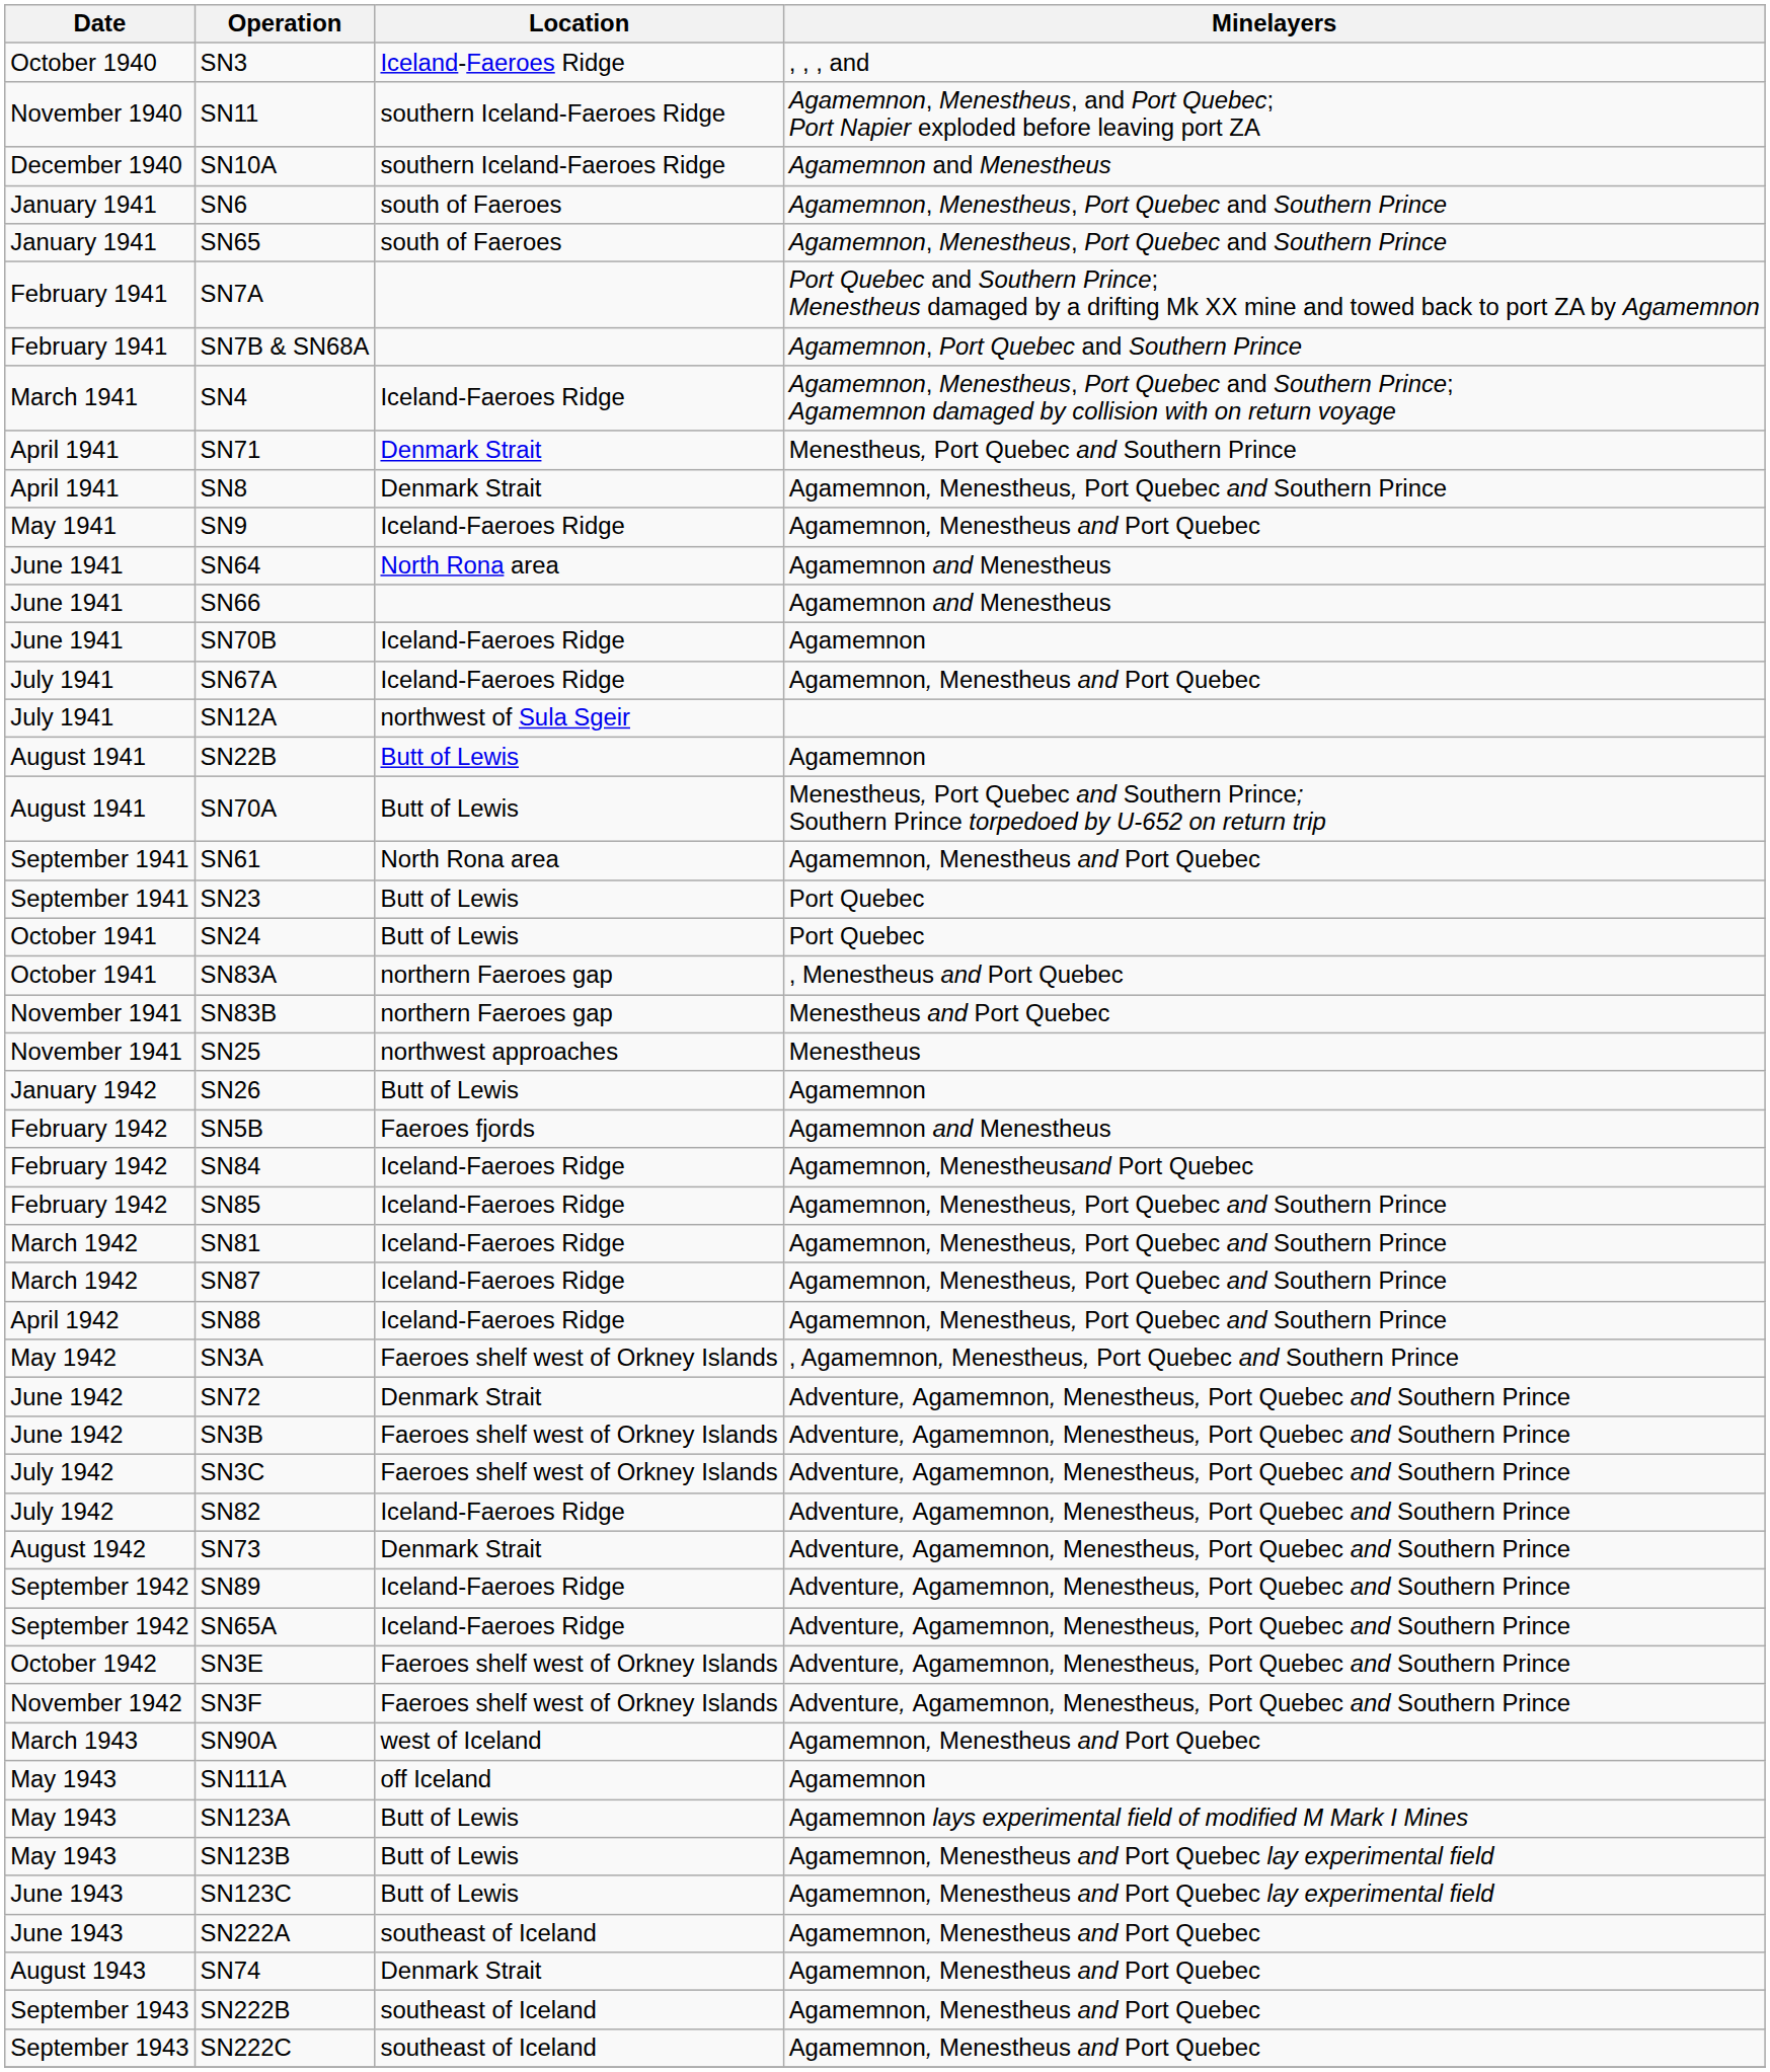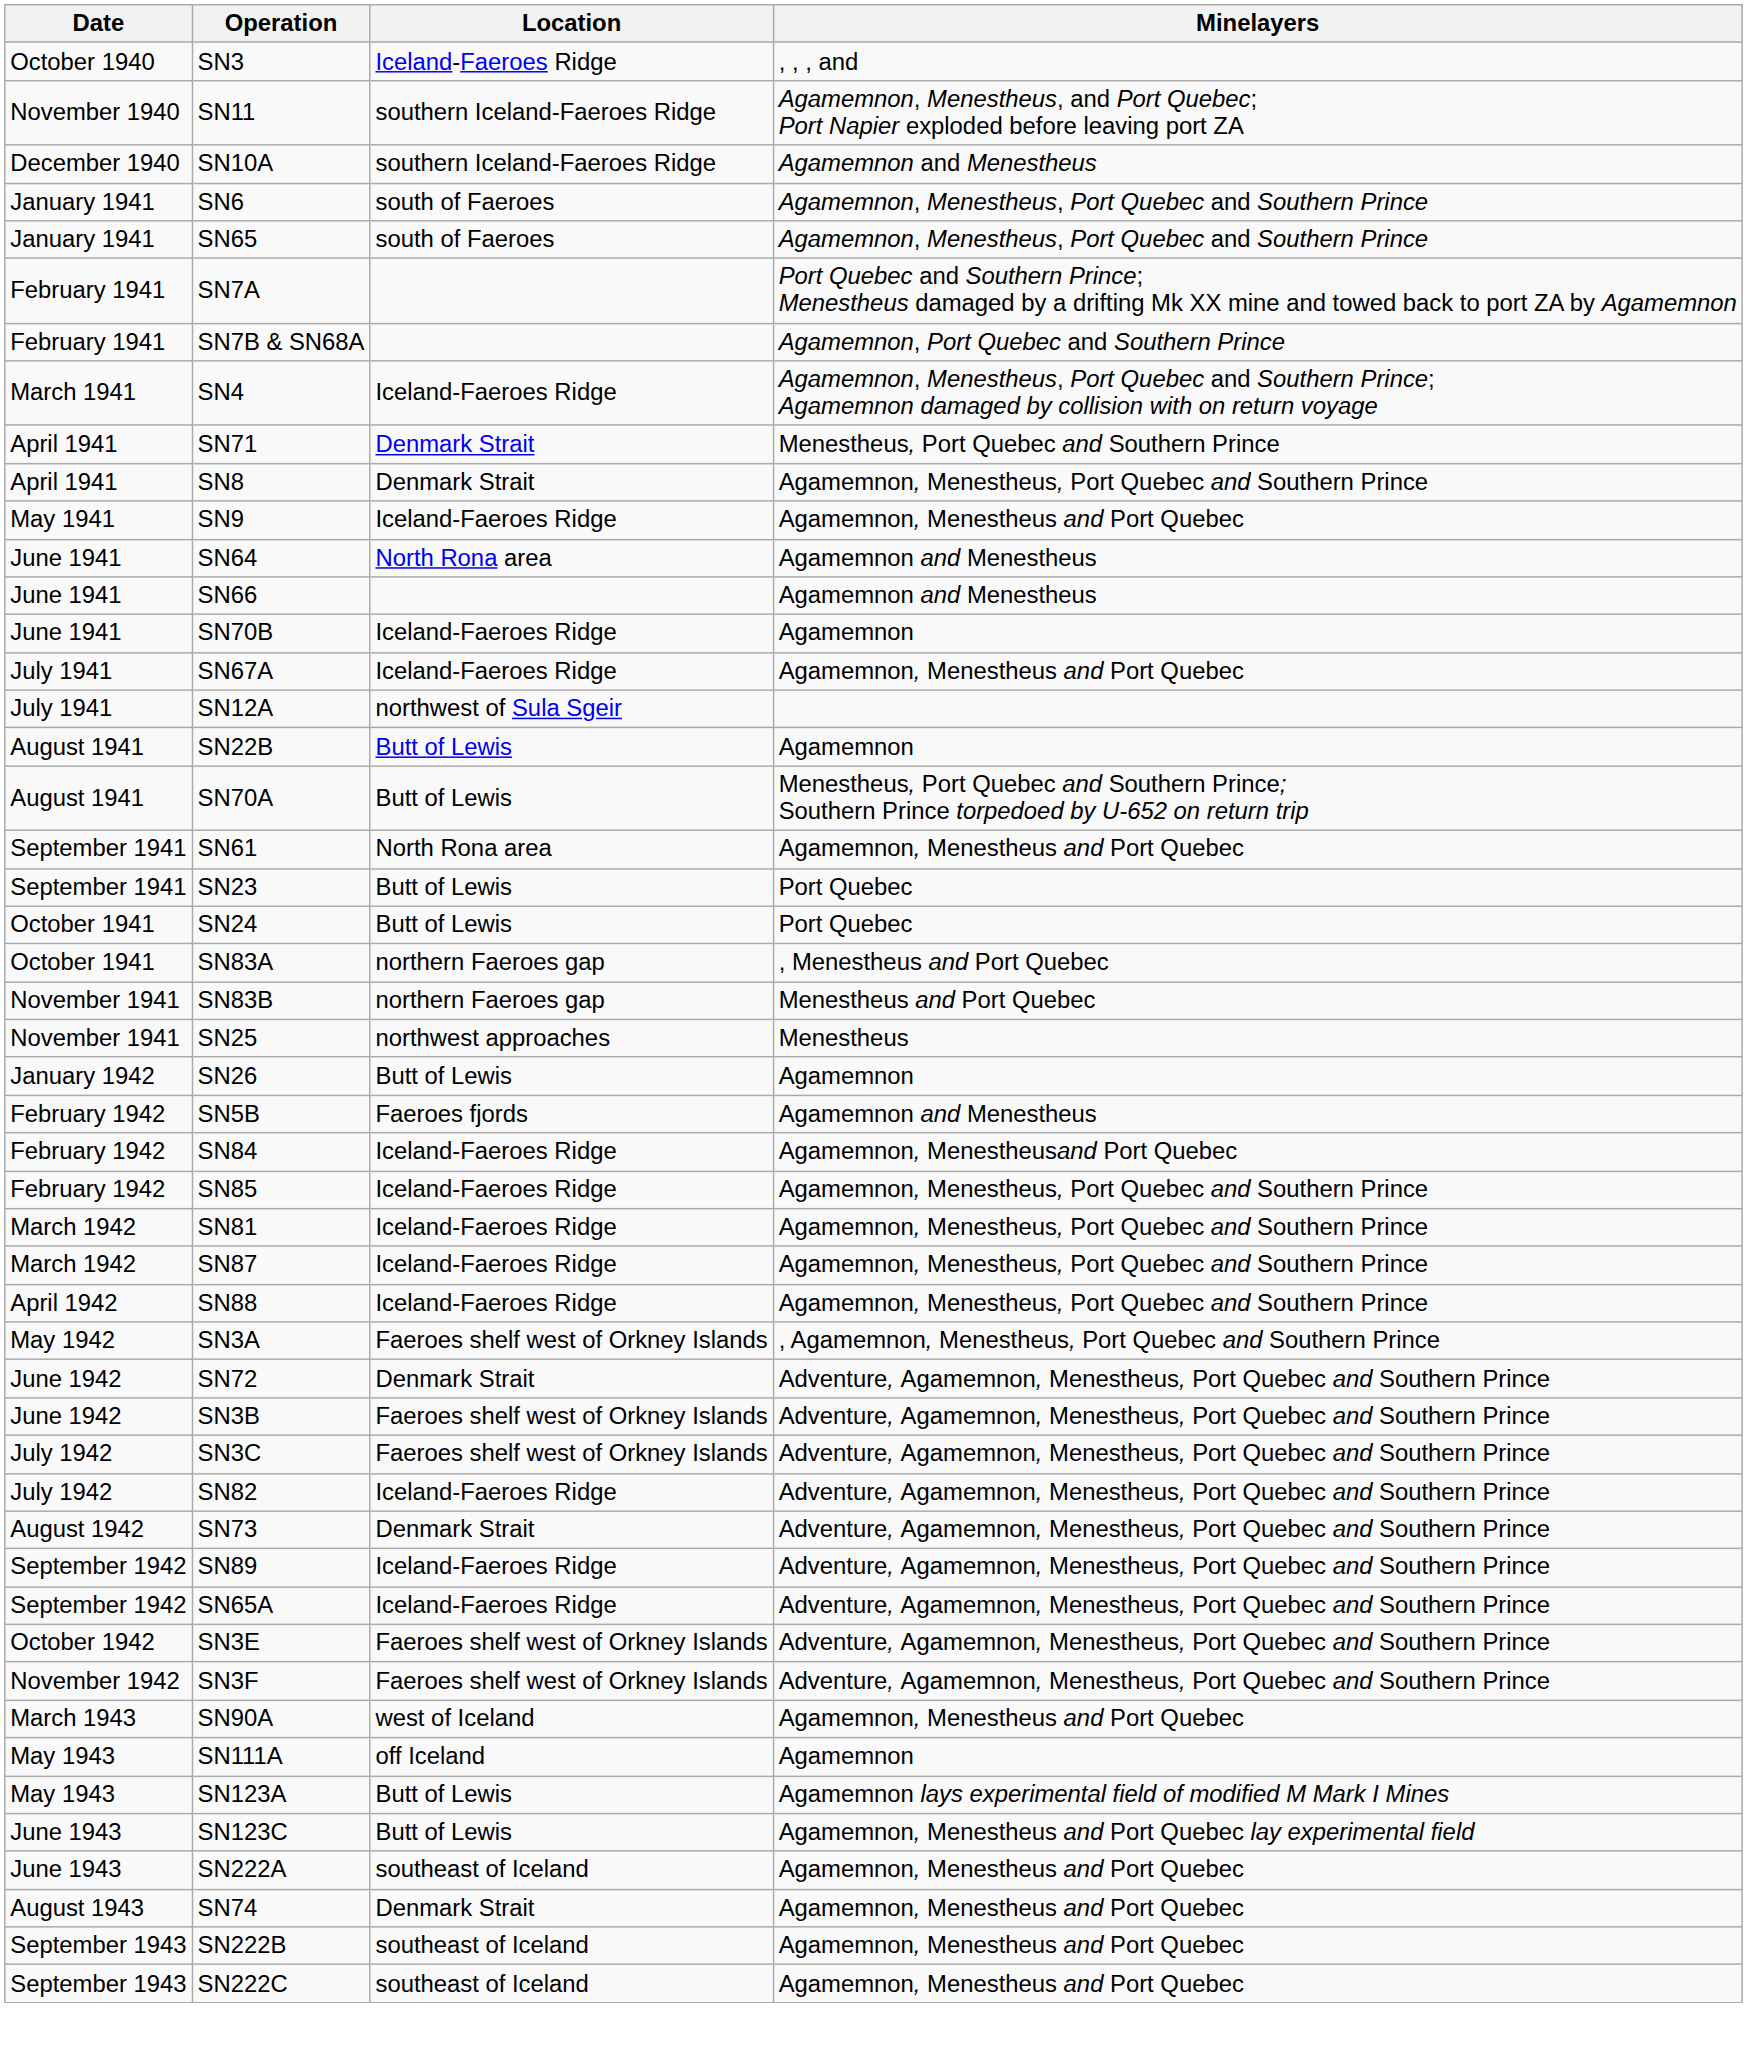- row: May 1943 | SN123B | Butt of Lewis | Agamemnon, Menestheus and Port Quebec lay experimental field
